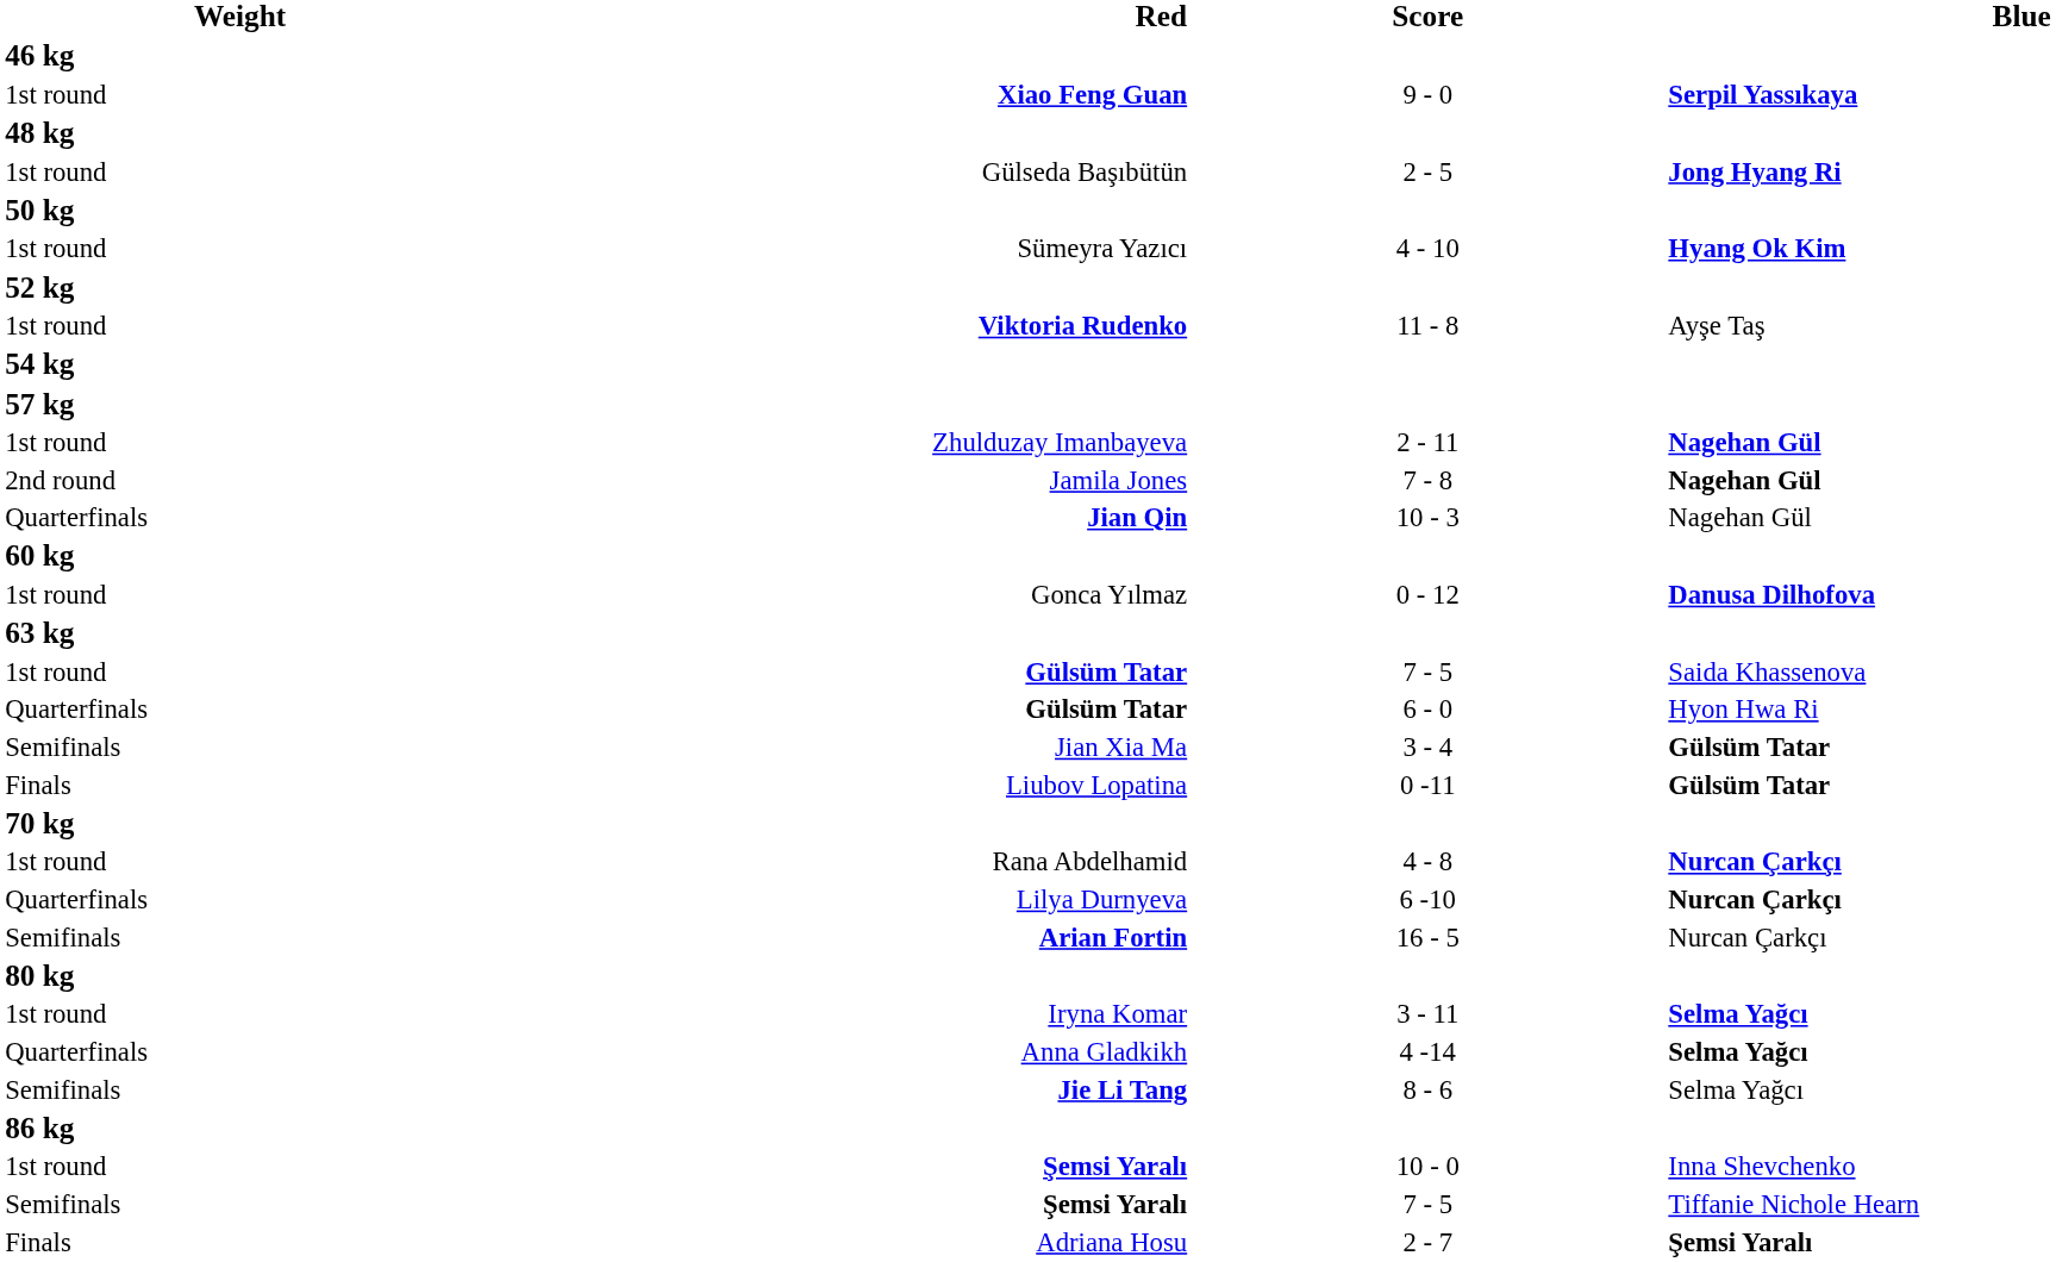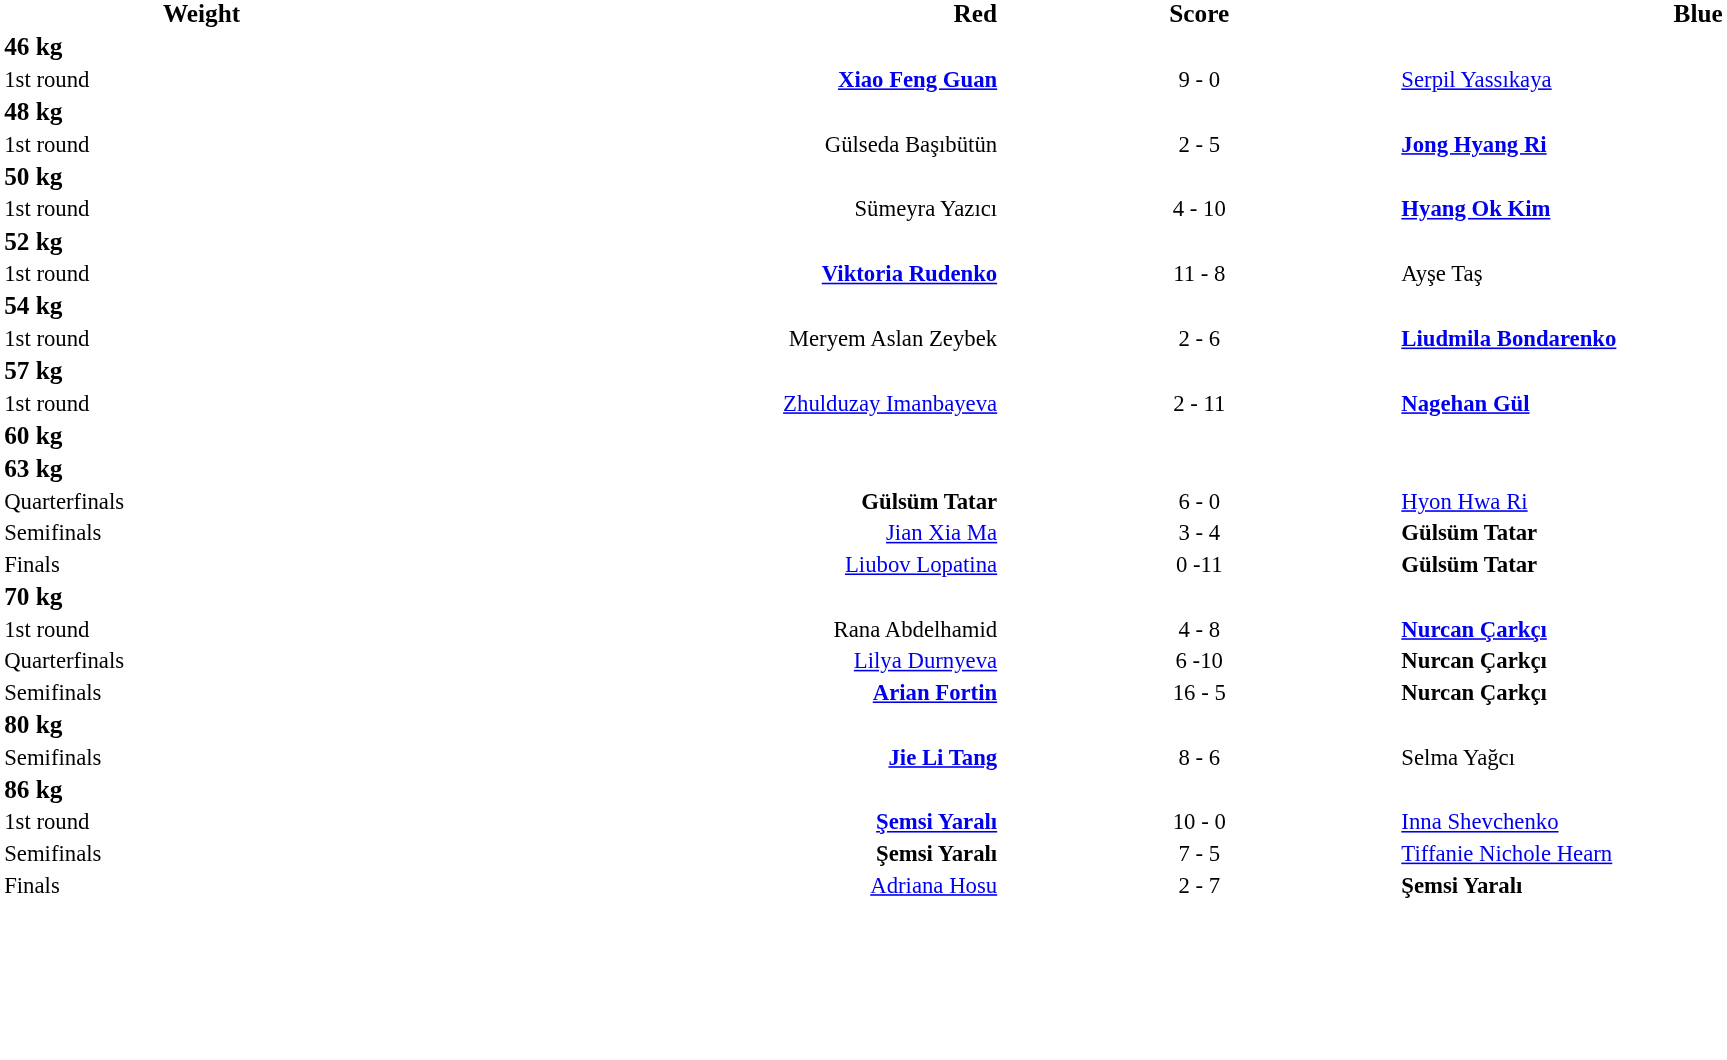9 - 0 | Blue: bold -> normal
+ row: 1st round | Meryem Aslan Zeybek | 2 - 6 | Liudmila Bondarenko
- row: 2nd round | Jamila Jones | 7 - 8 | Nagehan Gül
- row: Quarterfinals | Jian Qin | 10 - 3 | Nagehan Gül
- row: 1st round | Gonca Yılmaz | 0 - 12 | Danusa Dilhofova
- row: 1st round | Gülsüm Tatar | 7 - 5 | Saida Khassenova
16 - 5 | Blue: normal -> bold
- row: 1st round | Iryna Komar | 3 - 11 | Selma Yağcı
- row: Quarterfinals | Anna Gladkikh | 4 -14 | Selma Yağcı
